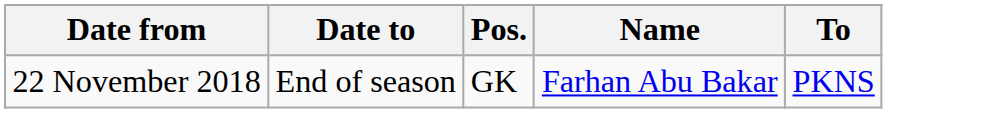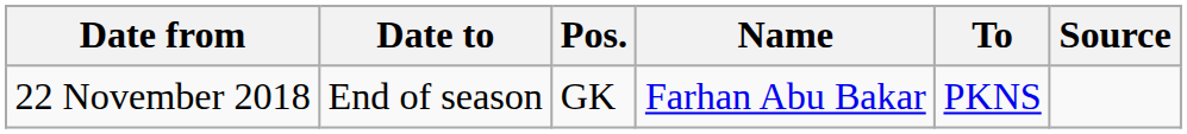+ column: Source
